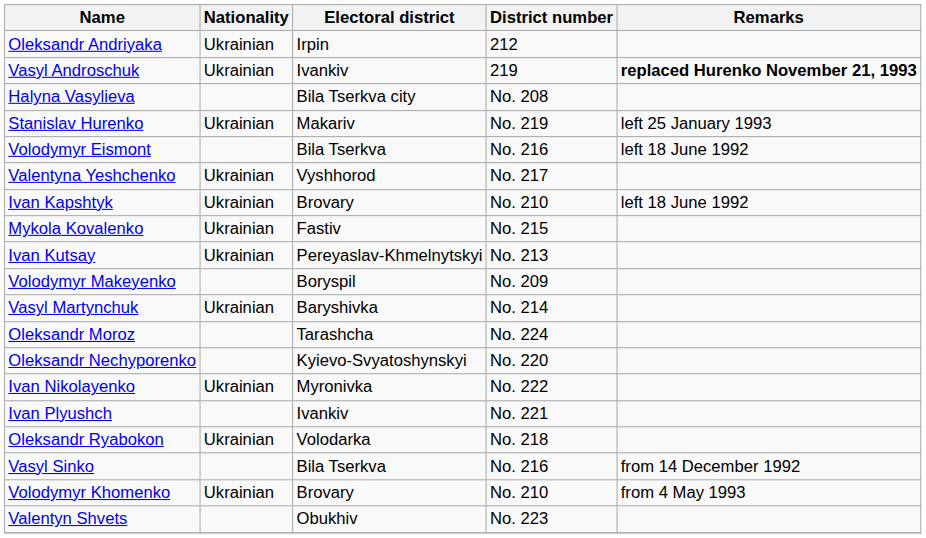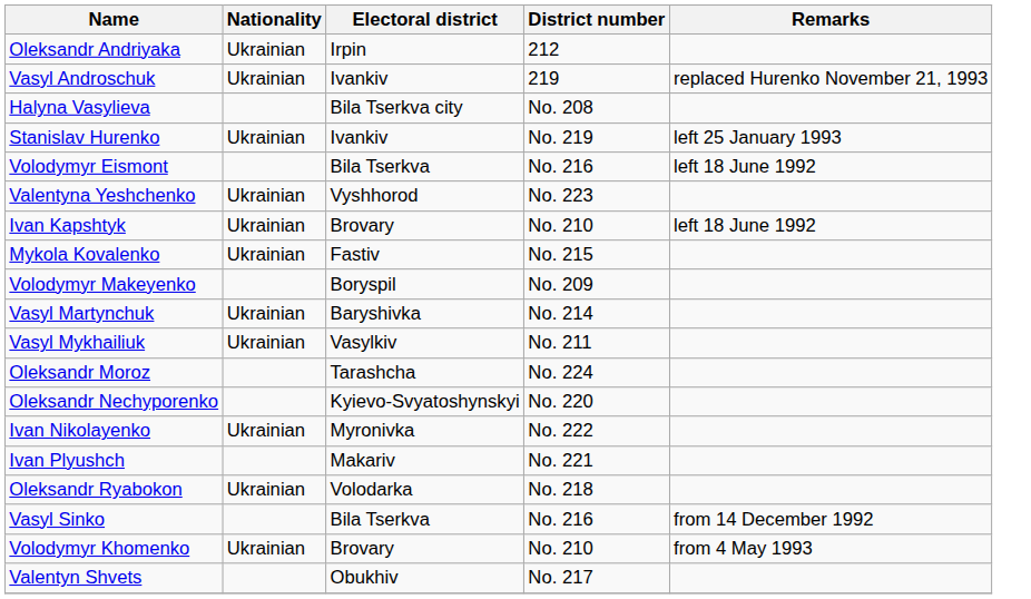Vasyl Androschuk | Remarks: bold -> normal
Stanislav Hurenko | Electoral district: Makariv -> Ivankiv
Valentyna Yeshchenko | District number: No. 217 -> No. 223
- row: Ivan Kutsay | Ukrainian | Pereyaslav-Khmelnytskyi | No. 213
+ row: Vasyl Mykhailiuk | Ukrainian | Vasylkiv | No. 211
Ivan Plyushch | Electoral district: Ivankiv -> Makariv
Valentyn Shvets | District number: No. 223 -> No. 217
